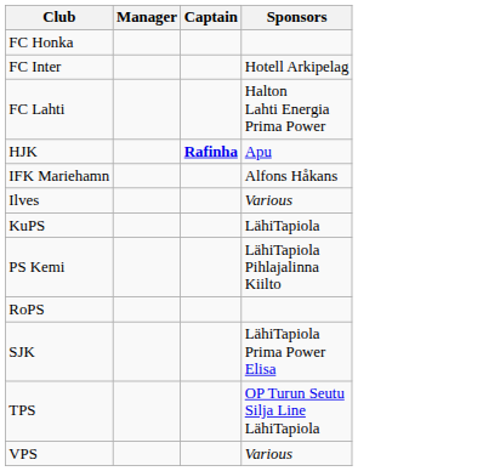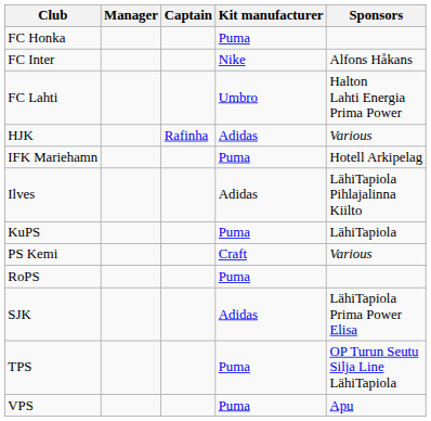+ column: Kit manufacturer | Puma | Nike | Umbro | Adidas | Puma | Adidas | Puma | Craft | Puma | Adidas | Puma | Puma
FC Inter | Sponsors: Hotell Arkipelag -> Alfons Håkans
HJK | Captain: bold -> normal
HJK | Sponsors: Apu -> Various
IFK Mariehamn | Sponsors: Alfons Håkans -> Hotell Arkipelag
Ilves | Sponsors: Various -> LähiTapiola Pihlajalinna Kiilto
PS Kemi | Sponsors: LähiTapiola Pihlajalinna Kiilto -> Various
VPS | Sponsors: Various -> Apu
